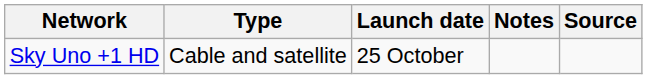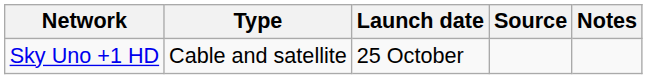columns swapped: Notes <-> Source
